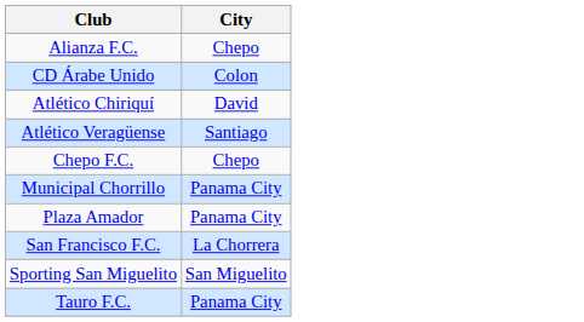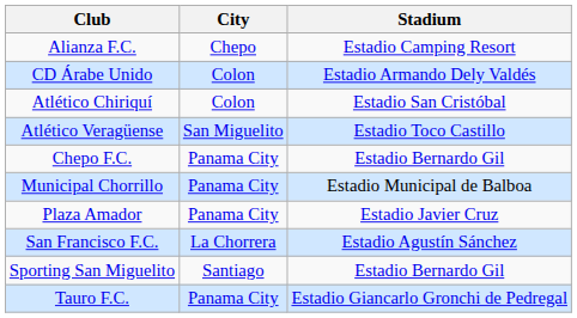+ column: Stadium | Estadio Camping Resort | Estadio Armando Dely Valdés | Estadio San Cristóbal | Estadio Toco Castillo | Estadio Bernardo Gil | Estadio Municipal de Balboa | Estadio Javier Cruz | Estadio Agustín Sánchez | Estadio Bernardo Gil | Estadio Giancarlo Gronchi de Pedregal
Atlético Chiriquí | City: David -> Colon
Atlético Veragüense | City: Santiago -> San Miguelito
Chepo F.C. | City: Chepo -> Panama City
Sporting San Miguelito | City: San Miguelito -> Santiago
